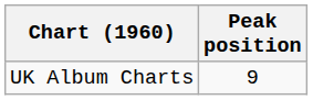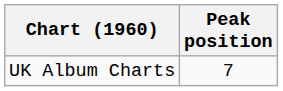UK Album Charts | Peak position: 9 -> 7
